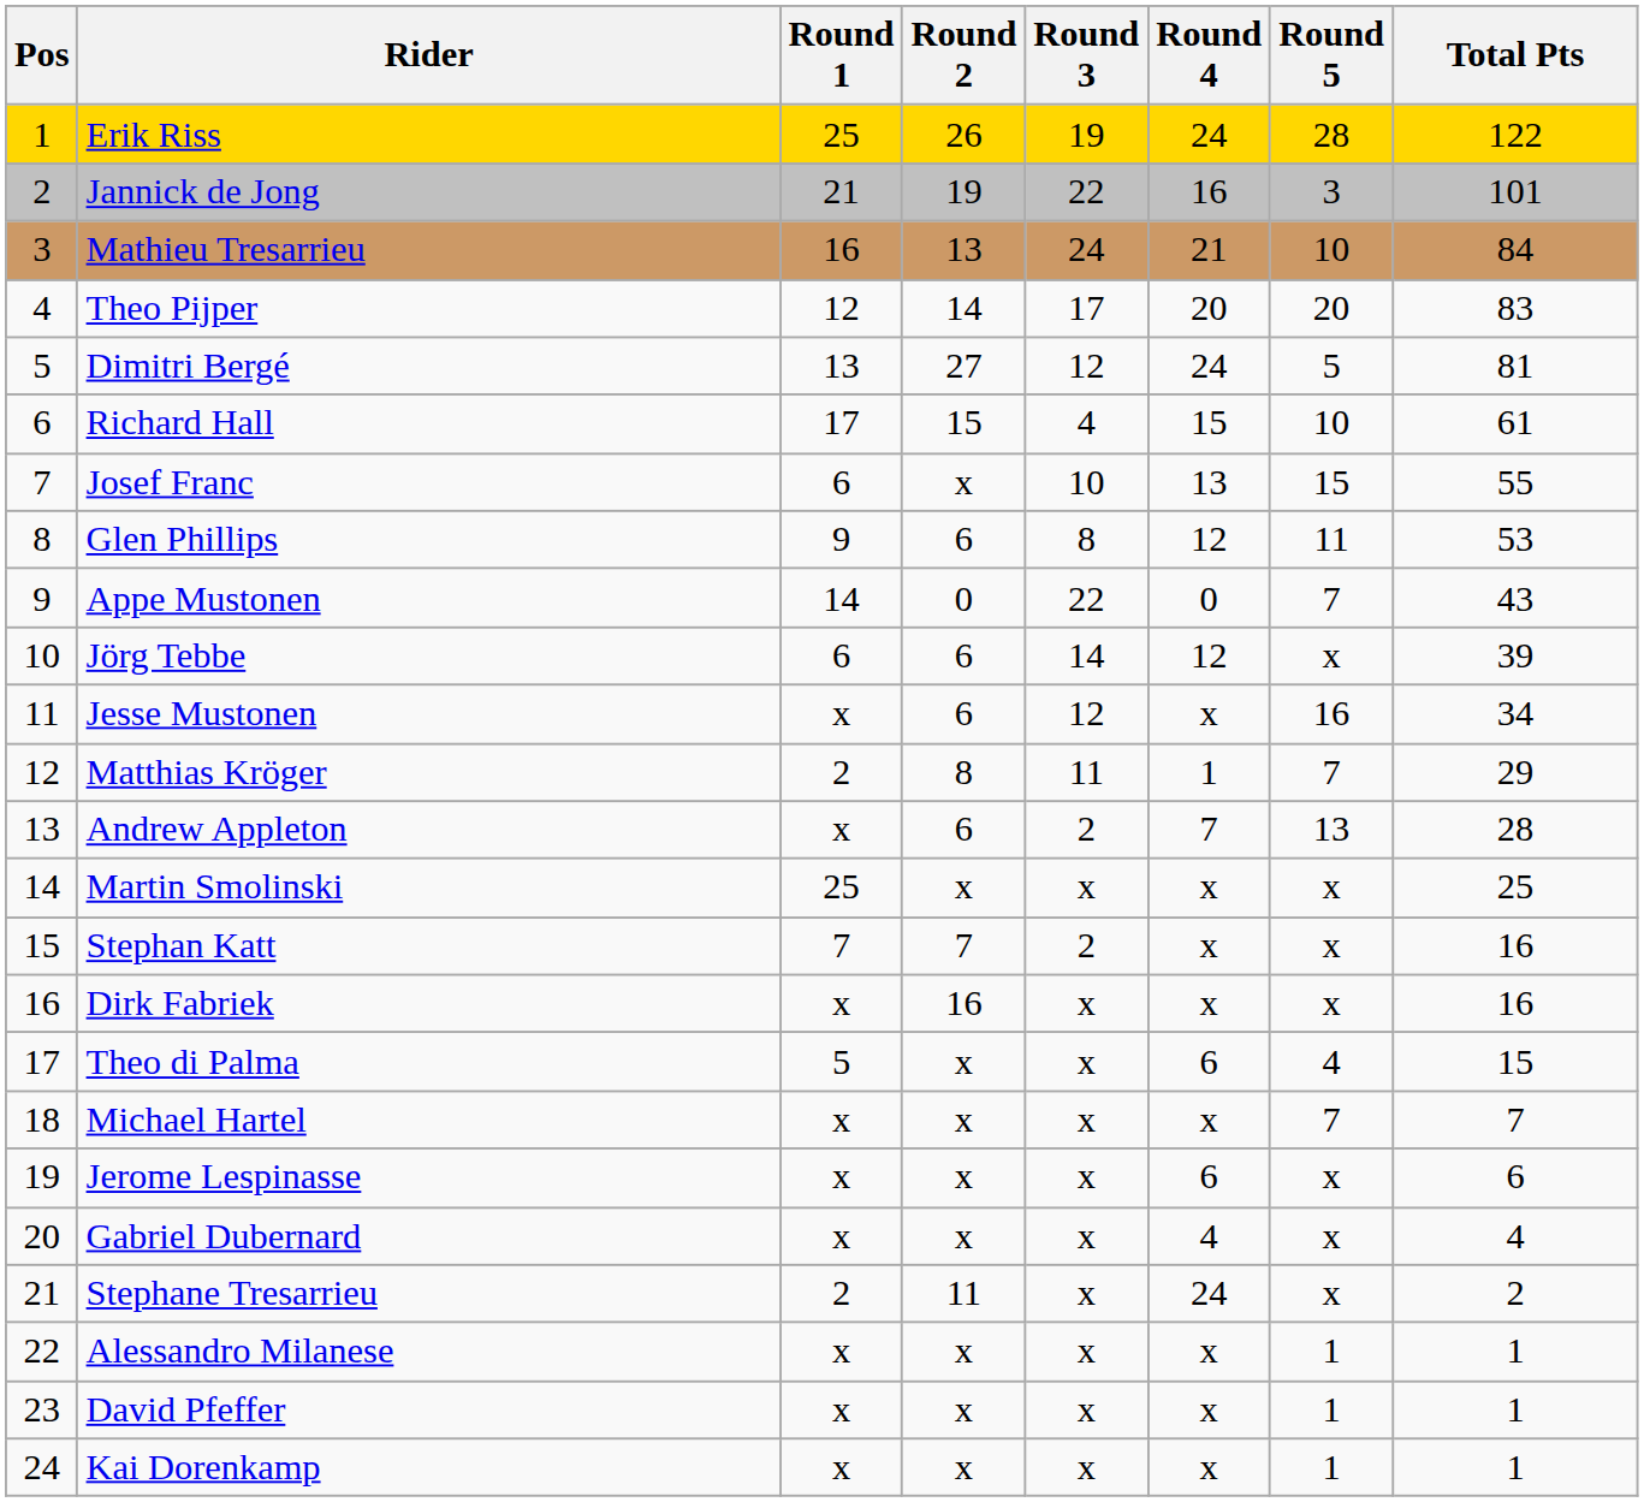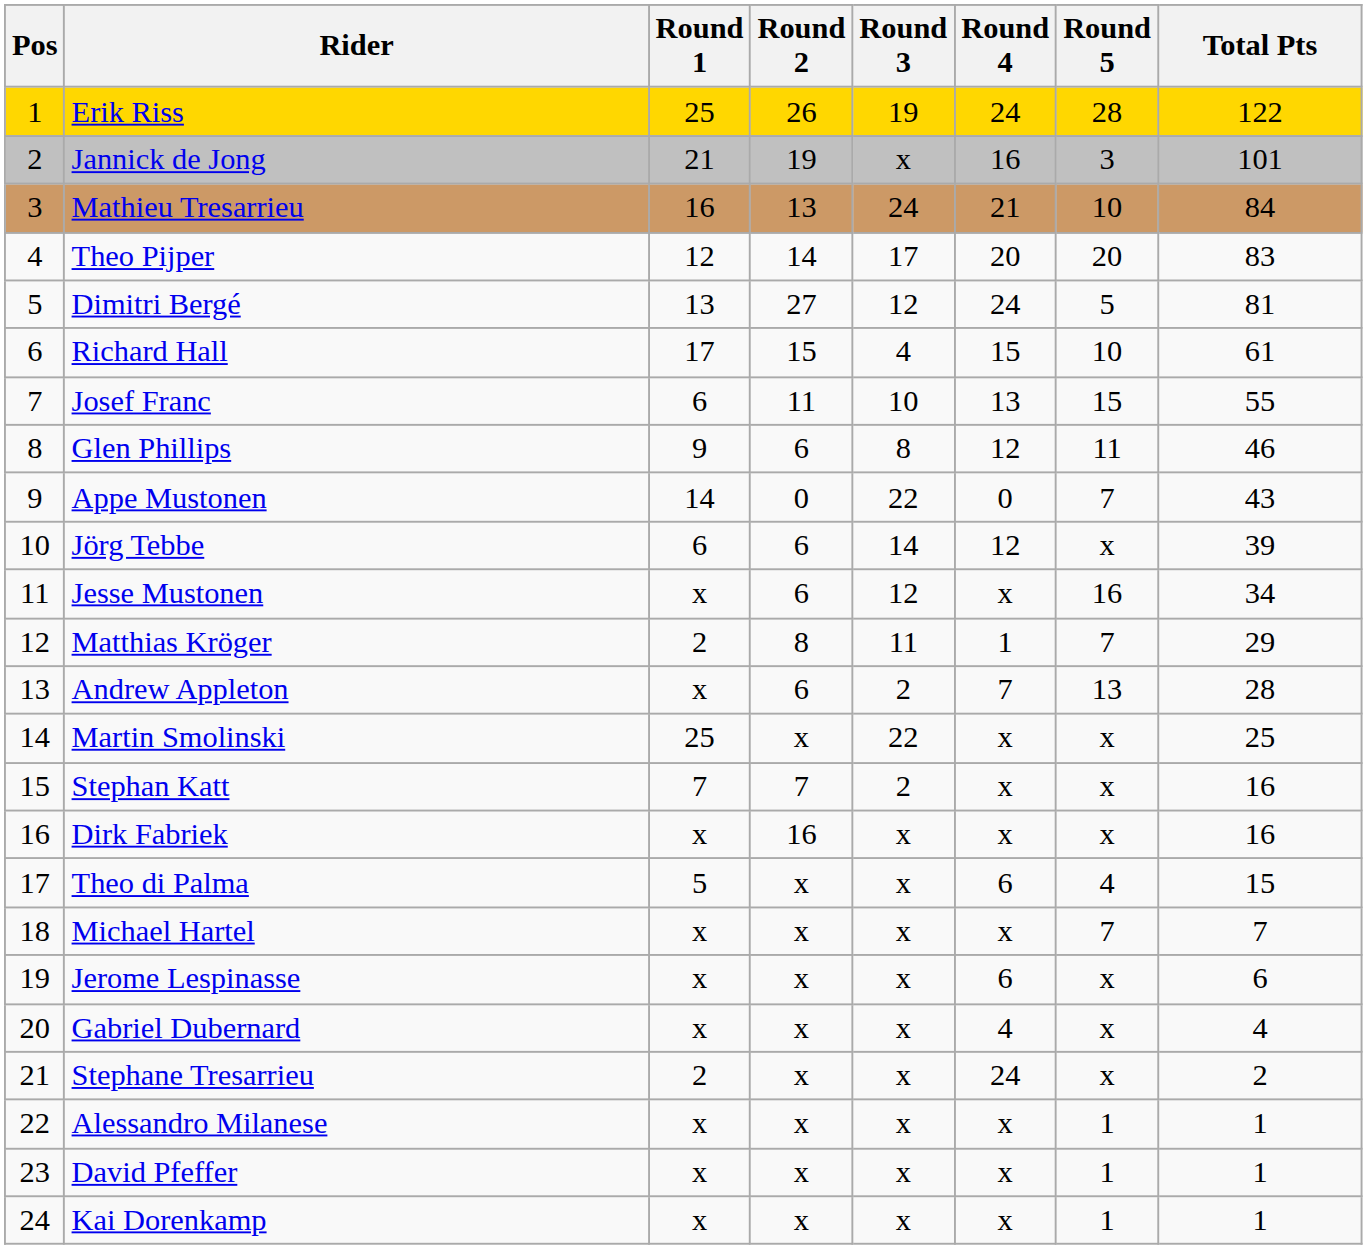Jannick de Jong | Round 3: 22 -> x
Josef Franc | Round 2: x -> 11
Glen Phillips | Total Pts: 53 -> 46
Martin Smolinski | Round 3: x -> 22
Stephane Tresarrieu | Round 2: 11 -> x
